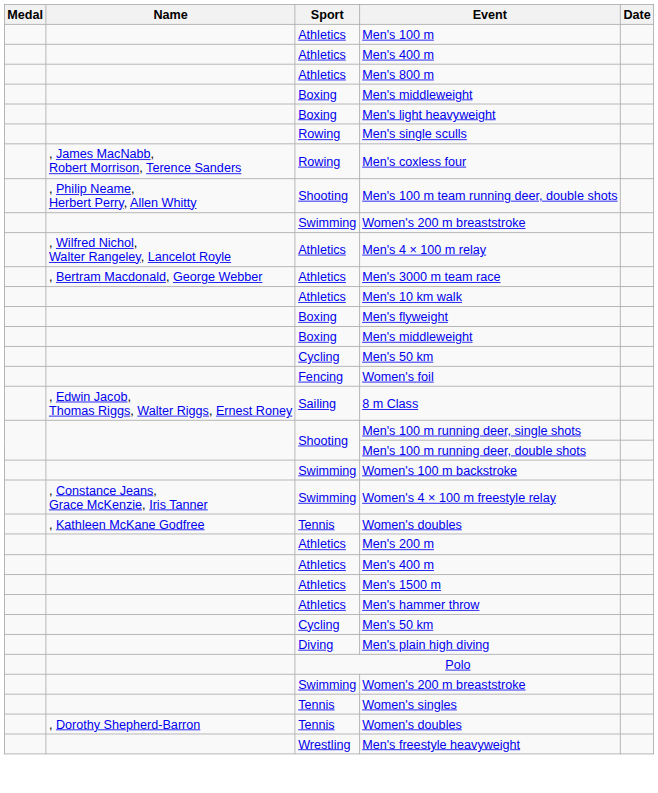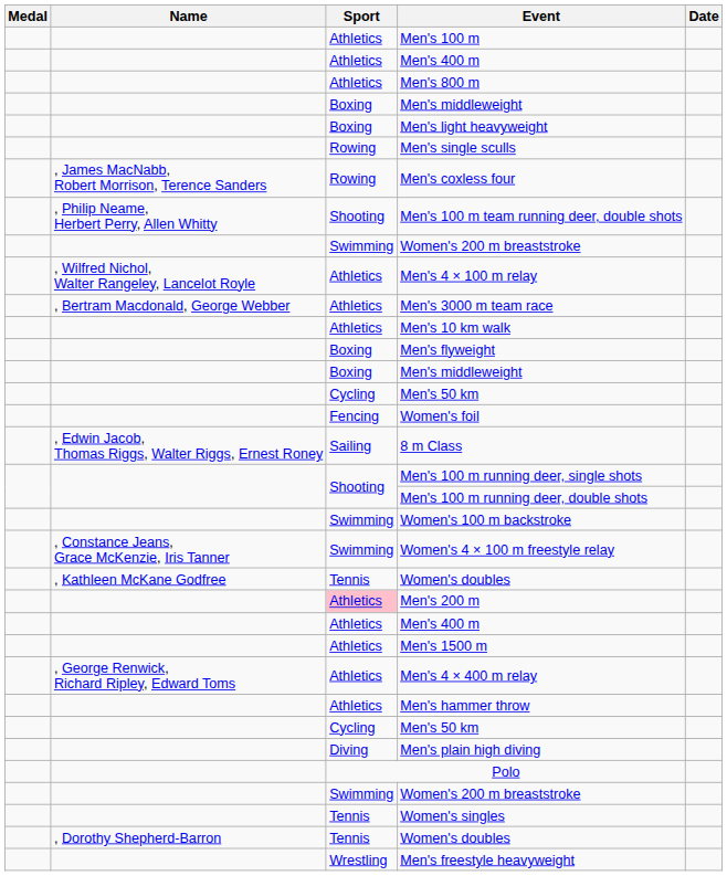Men's 200 m | Sport: no background -> pink background
+ row: , George Renwick, Richard Ripley, Edward Toms | Athletics | Men's 4 × 400 m relay
